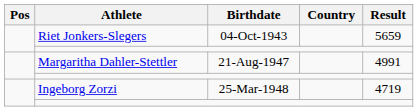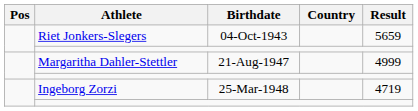Margaritha Dahler-Stettler | Result: 4991 -> 4999
